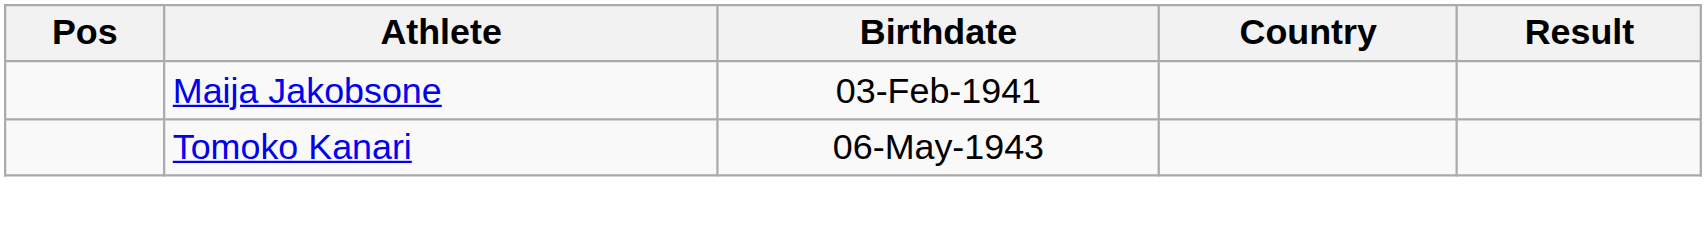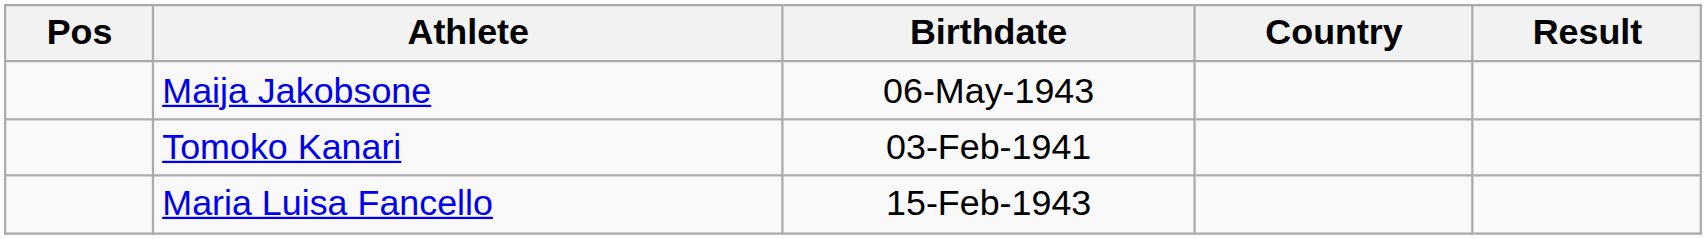Maija Jakobsone | Birthdate: 03-Feb-1941 -> 06-May-1943
Tomoko Kanari | Birthdate: 06-May-1943 -> 03-Feb-1941
+ row: Maria Luisa Fancello | 15-Feb-1943
